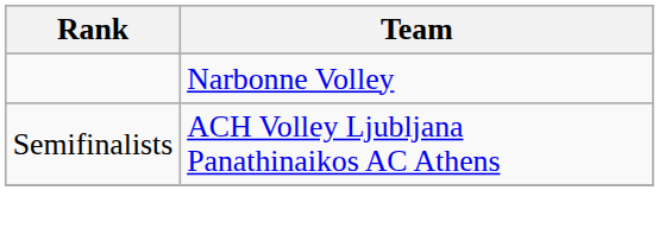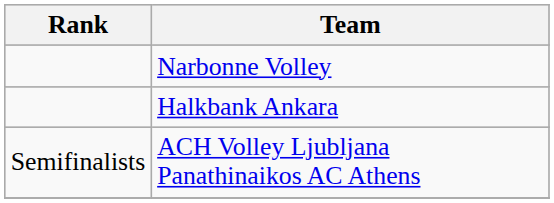+ row: Halkbank Ankara
